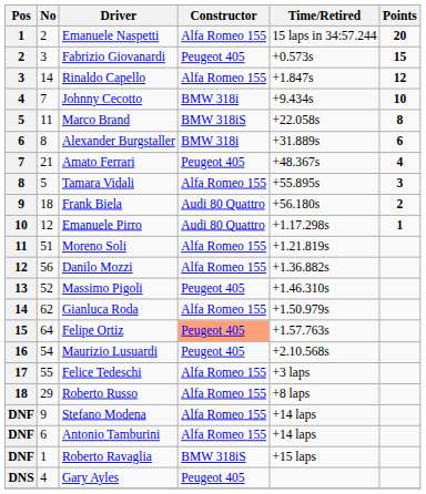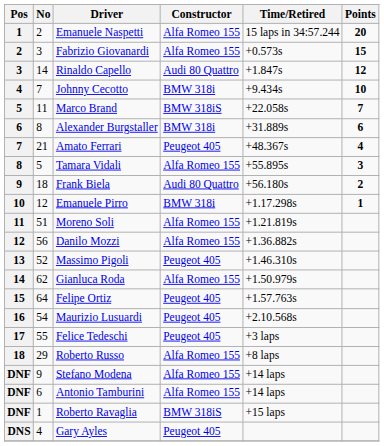Fabrizio Giovanardi | Constructor: Peugeot 405 -> Alfa Romeo 155
Rinaldo Capello | Constructor: Alfa Romeo 155 -> Audi 80 Quattro
Marco Brand | Points: 8 -> 7
Emanuele Pirro | Constructor: Audi 80 Quattro -> BMW 318i
Felipe Ortiz | Constructor: lightsalmon background -> no background
Felice Tedeschi | Constructor: Alfa Romeo 155 -> Peugeot 405
